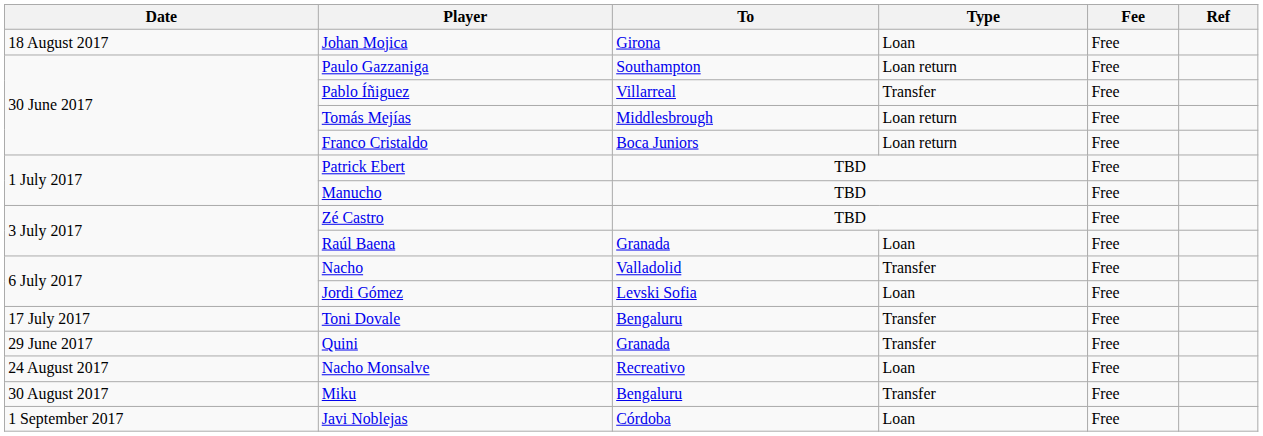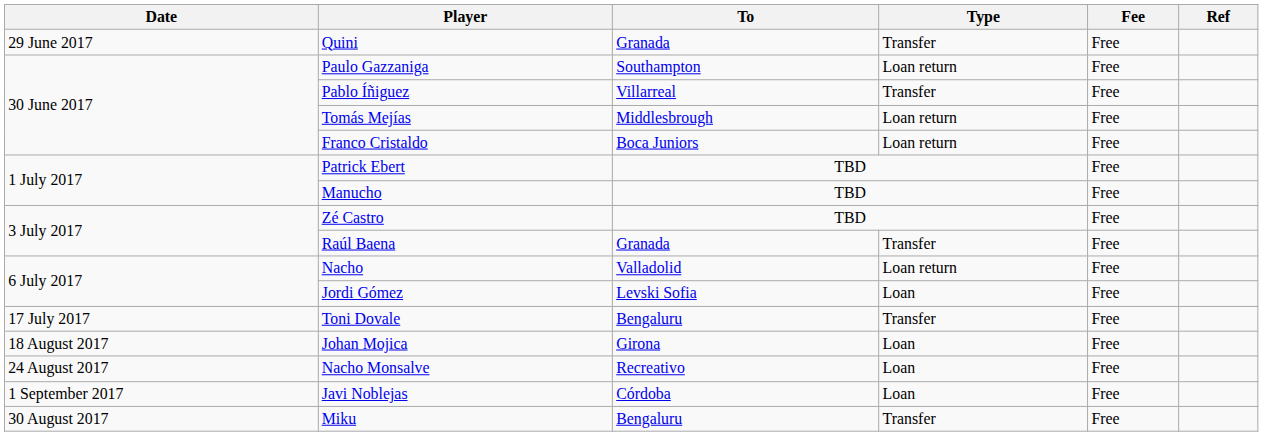rows swapped: Quini <-> Johan Mojica
Raúl Baena | Type: Loan -> Transfer
Nacho | Type: Transfer -> Loan return
rows swapped: Miku <-> Javi Noblejas
